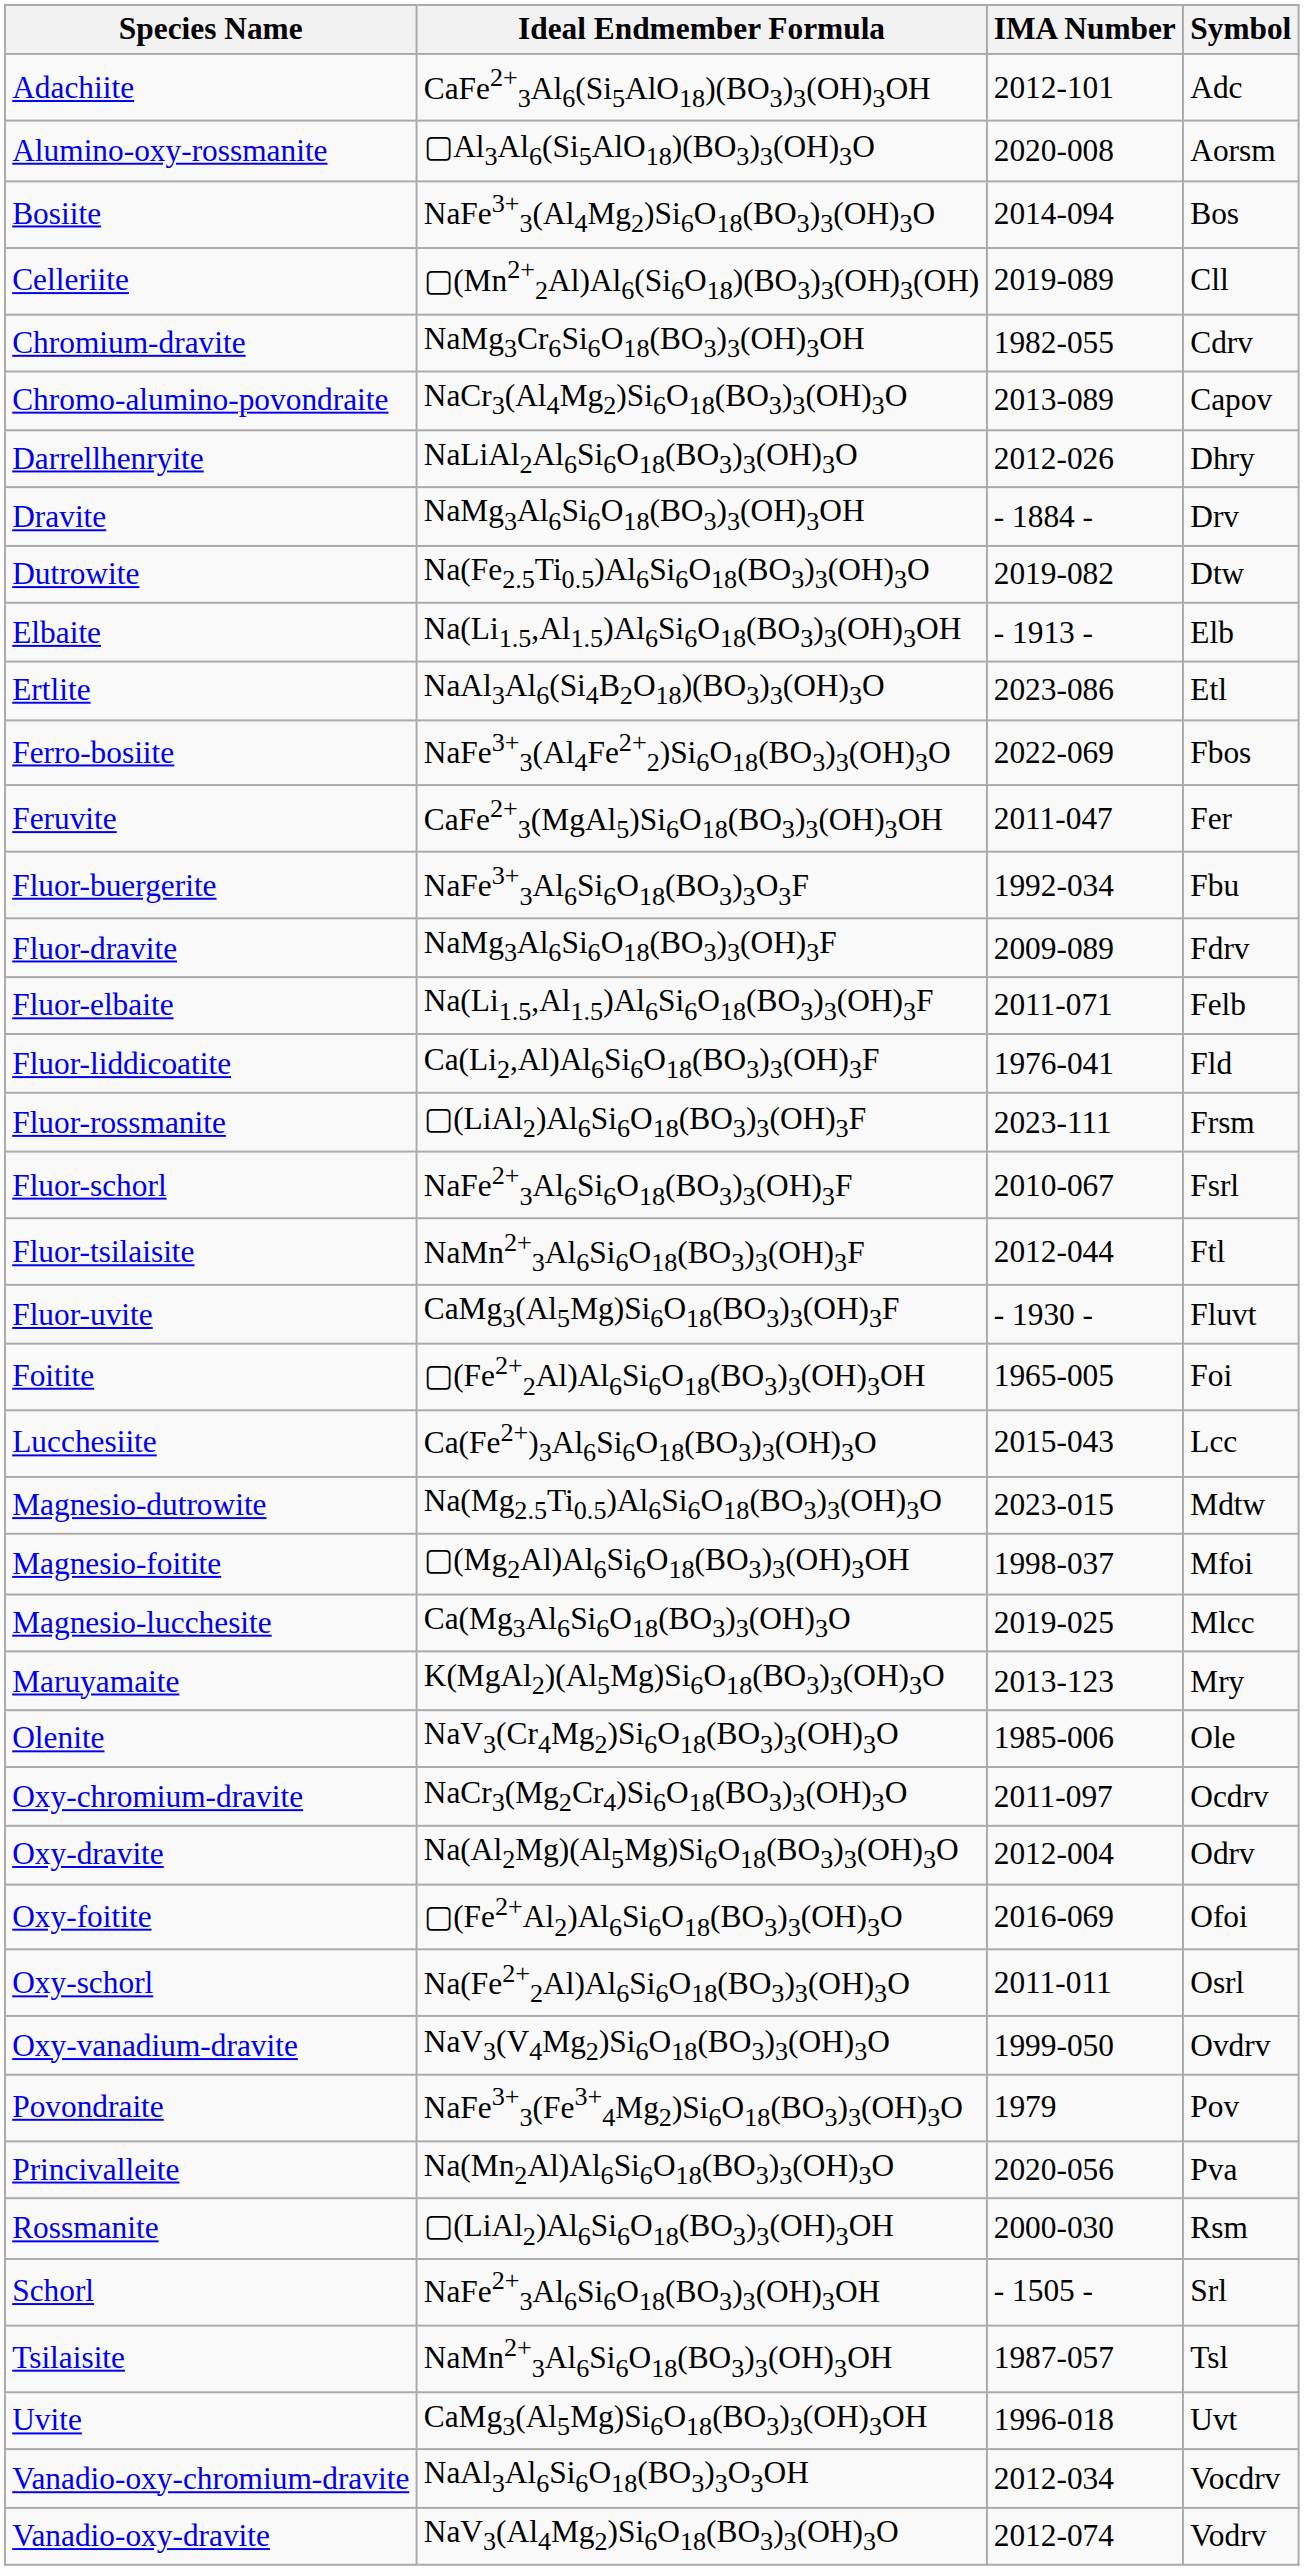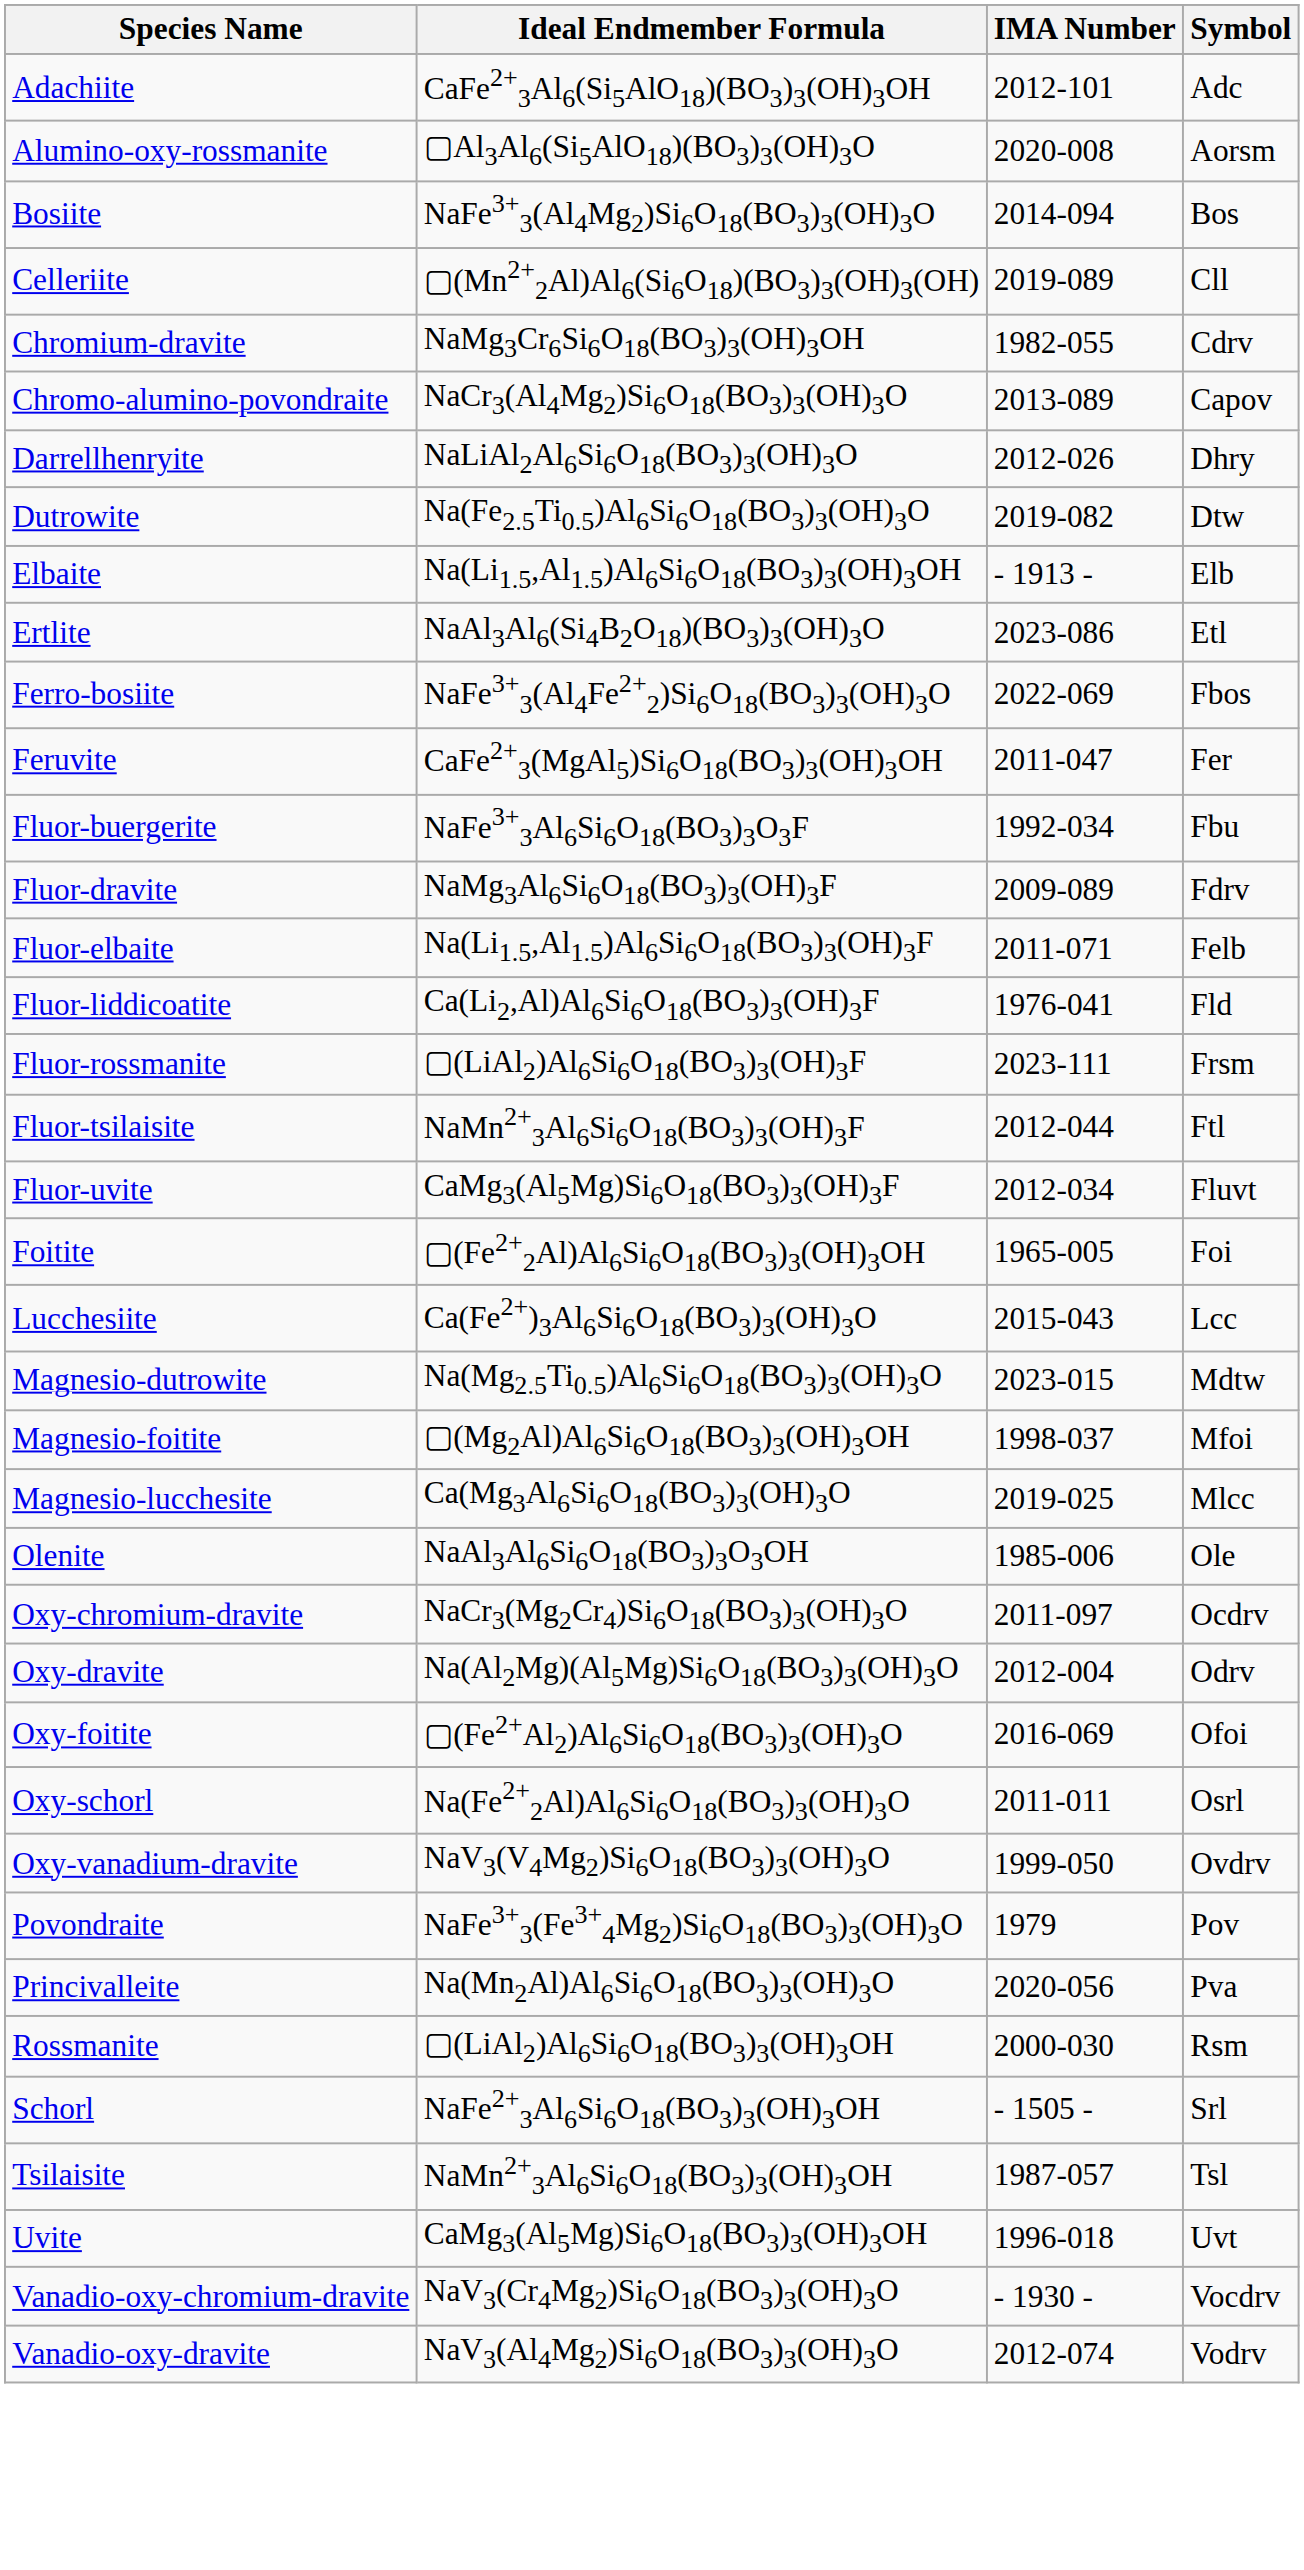- row: Dravite | NaMg3Al6Si6O18(BO3)3(OH)3OH | - 1884 - | Drv
- row: Fluor-schorl | NaFe2+3Al6Si6O18(BO3)3(OH)3F | 2010-067 | Fsrl
Fluor-uvite | IMA Number: - 1930 - -> 2012-034
- row: Maruyamaite | K(MgAl2)(Al5Mg)Si6O18(BO3)3(OH)3O | 2013-123 | Mry
Olenite | Ideal Endmember Formula: NaV3(Cr4Mg2)Si6O18(BO3)3(OH)3O -> NaAl3Al6Si6O18(BO3)3O3OH
Vanadio-oxy-chromium-dravite | Ideal Endmember Formula: NaAl3Al6Si6O18(BO3)3O3OH -> NaV3(Cr4Mg2)Si6O18(BO3)3(OH)3O
Vanadio-oxy-chromium-dravite | IMA Number: 2012-034 -> - 1930 -
